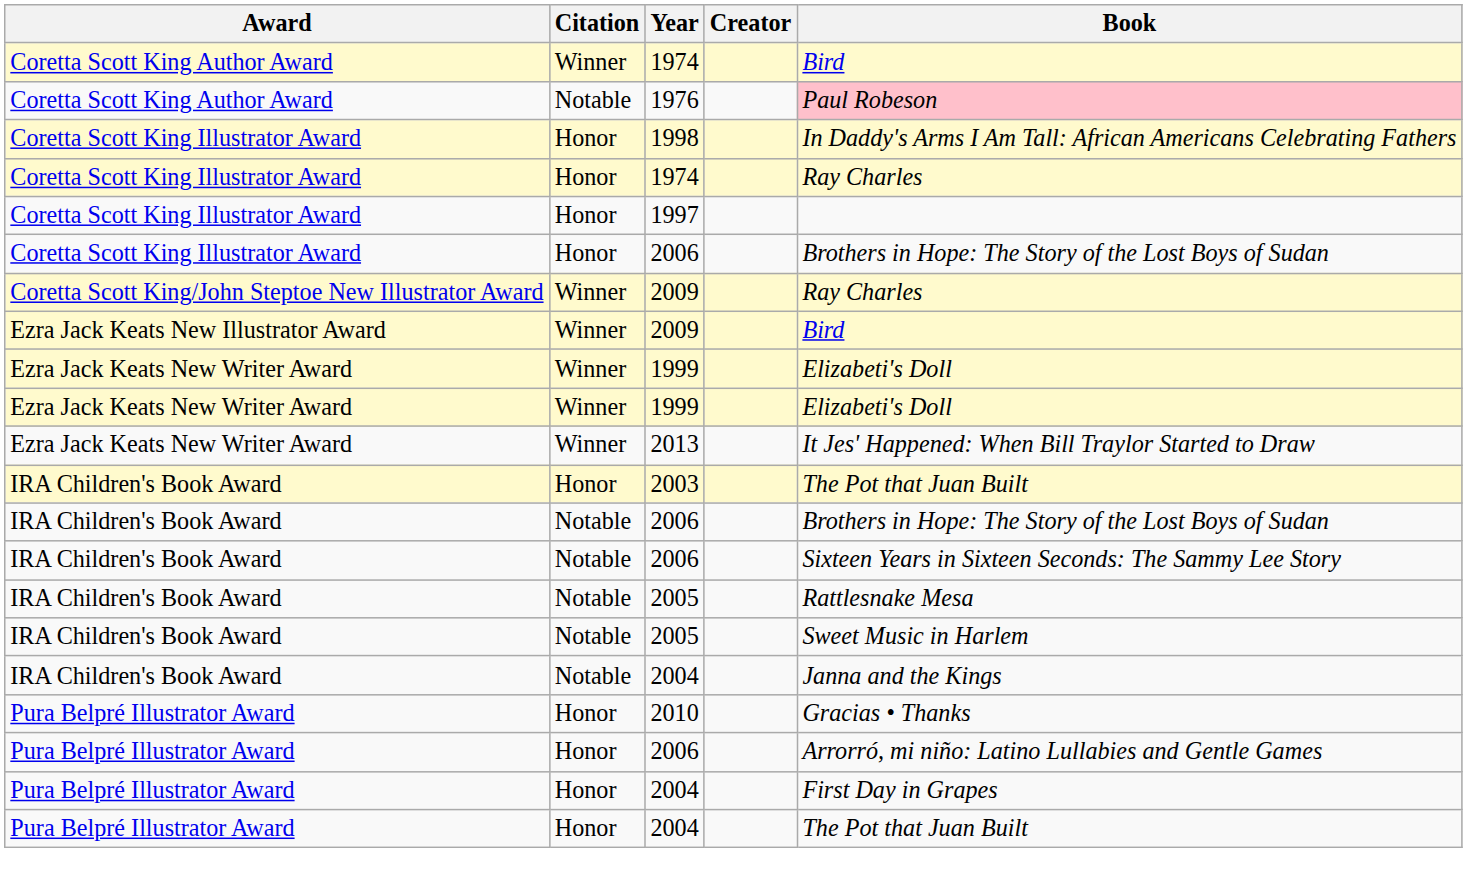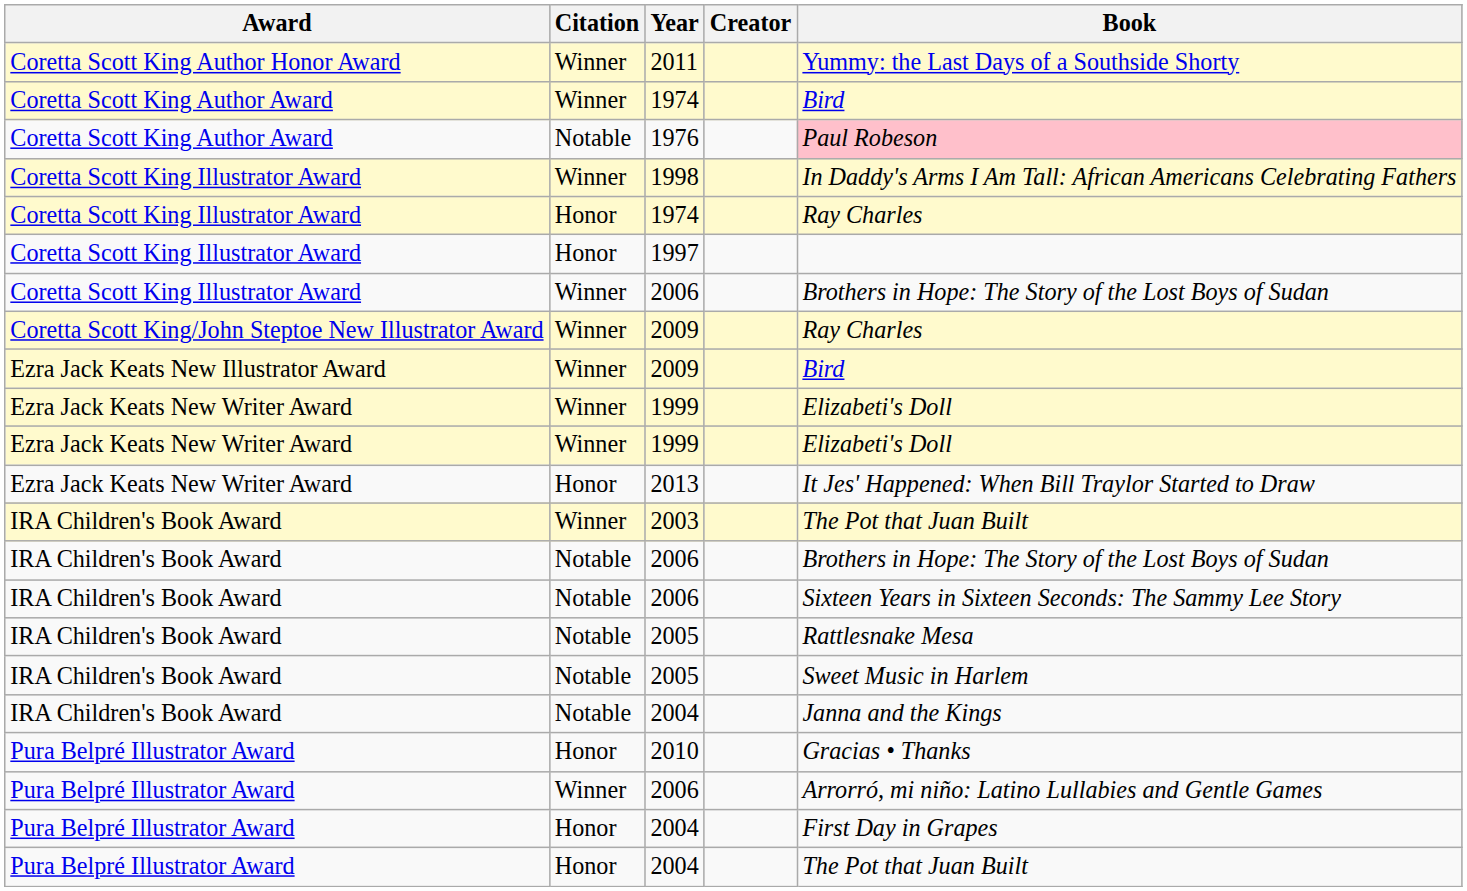+ row: Coretta Scott King Author Honor Award | Winner | 2011 | Yummy: the Last Days of a Southside Shorty
1998 | Citation: Honor -> Winner
Coretta Scott King Illustrator Award / 2006 | Citation: Honor -> Winner
2013 | Citation: Winner -> Honor
2003 | Citation: Honor -> Winner
Pura Belpré Illustrator Award / 2006 | Citation: Honor -> Winner
